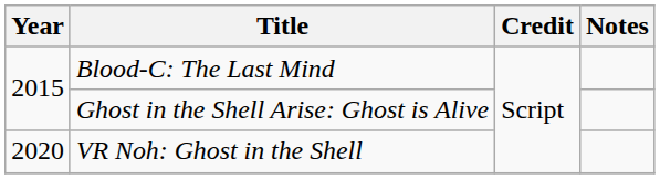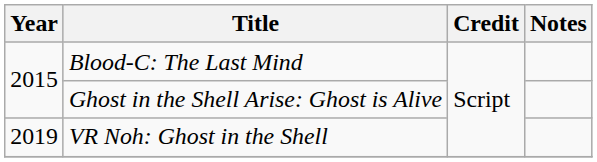VR Noh: Ghost in the Shell | Year: 2020 -> 2019
